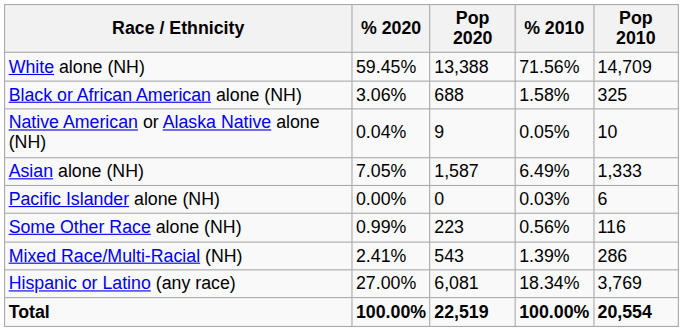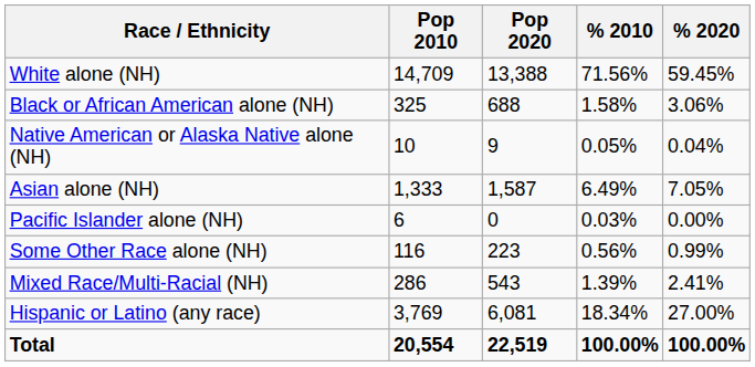columns swapped: Pop 2010 <-> % 2020
